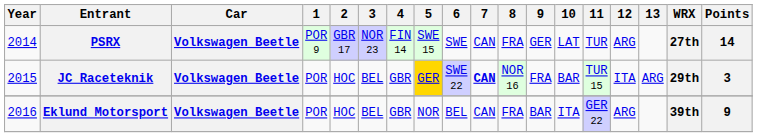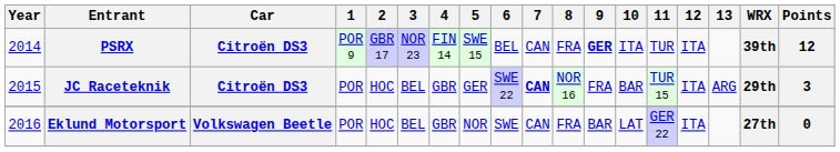PSRX | Car: Volkswagen Beetle -> Citroën DS3
PSRX | 6: SWE -> BEL
PSRX | 9: normal -> bold
PSRX | 10: LAT -> ITA
PSRX | 12: ARG -> ITA
PSRX | WRX: 27th -> 39th
PSRX | Points: 14 -> 12
JC Raceteknik | Car: Volkswagen Beetle -> Citroën DS3
JC Raceteknik | 5: gold background -> no background
Eklund Motorsport | 6: BEL -> SWE
Eklund Motorsport | 10: ITA -> LAT
Eklund Motorsport | 12: ARG -> ITA
Eklund Motorsport | WRX: 39th -> 27th
Eklund Motorsport | Points: 9 -> 0
